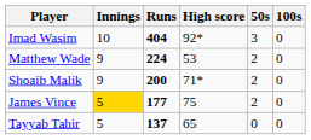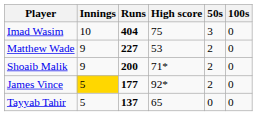Imad Wasim | High score: 92* -> 75
Matthew Wade | Runs: 224 -> 227
James Vince | High score: 75 -> 92*
